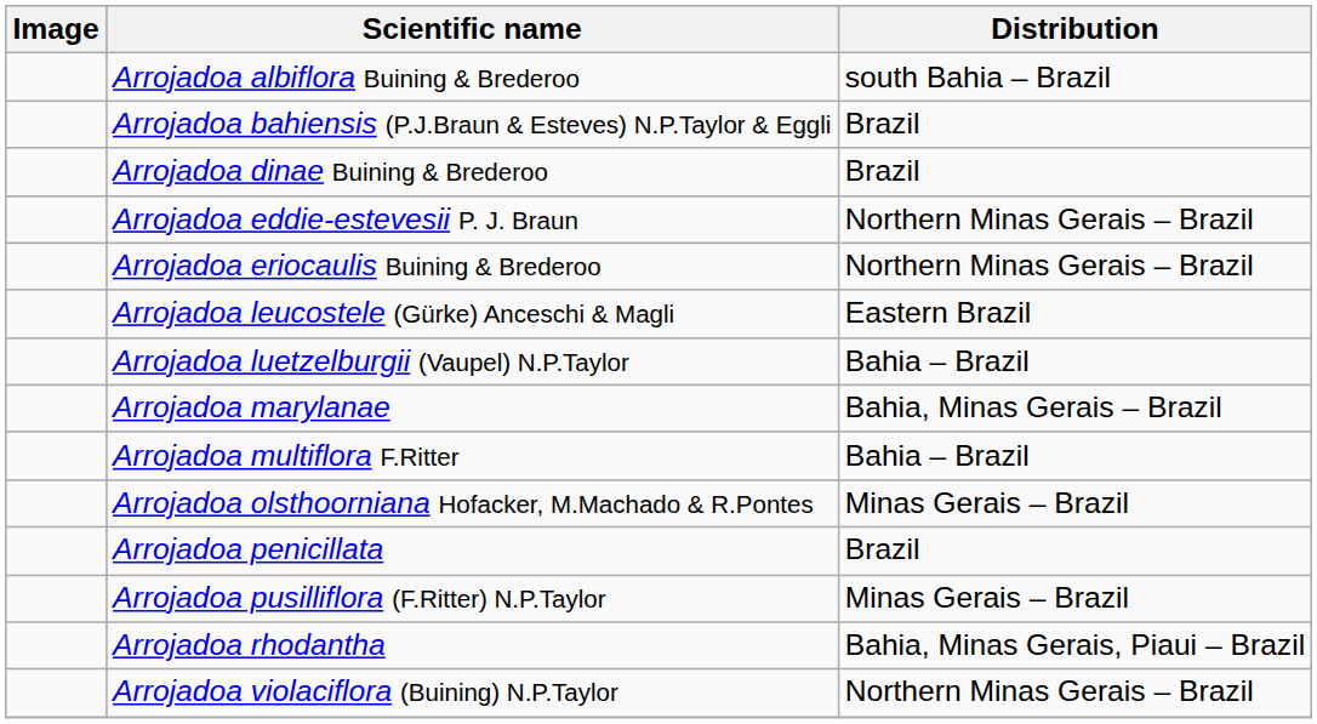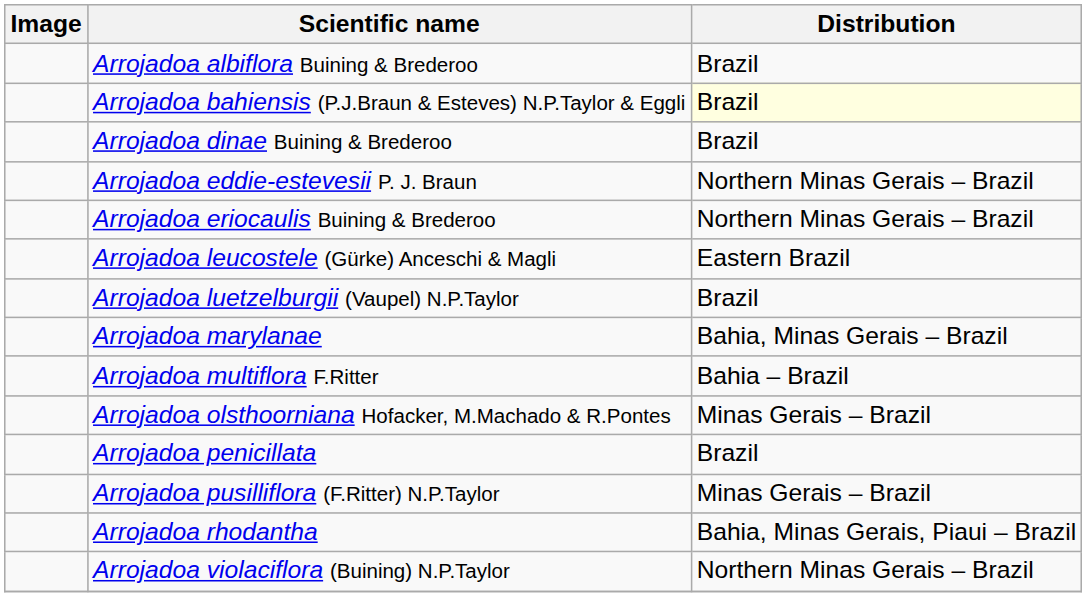Arrojadoa albiflora Buining & Brederoo | Distribution: south Bahia – Brazil -> Brazil
Arrojadoa bahiensis (P.J.Braun & Esteves) N.P.Taylor & Eggli | Distribution: no background -> lightyellow background
Arrojadoa luetzelburgii (Vaupel) N.P.Taylor | Distribution: Bahia – Brazil -> Brazil
